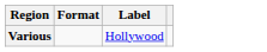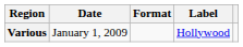+ column: Date | January 1, 2009
